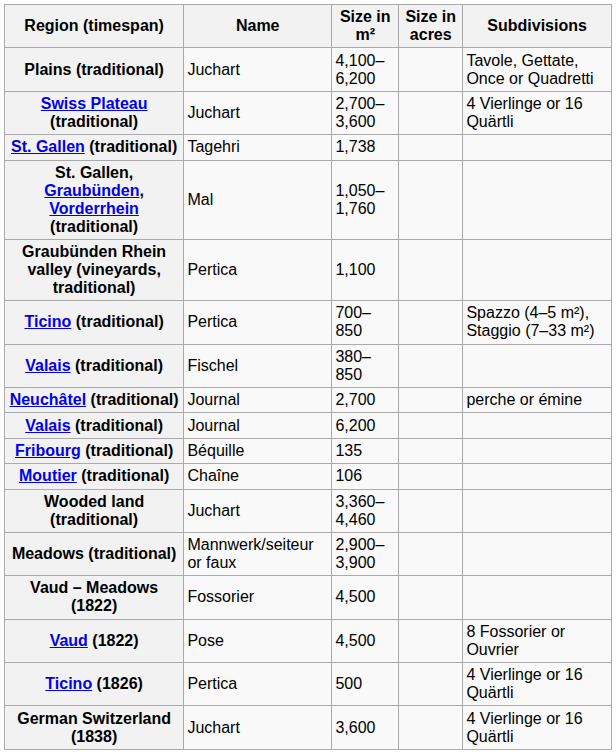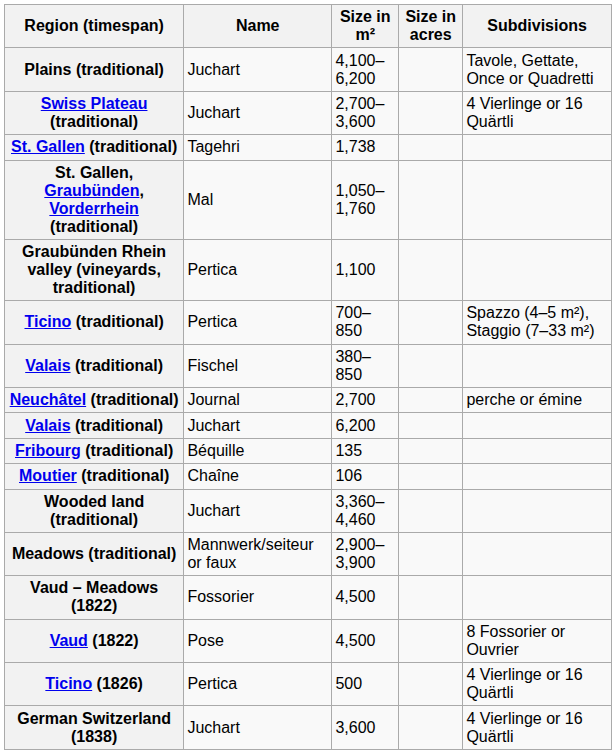Valais (traditional) / 6,200 | Name: Journal -> Juchart
